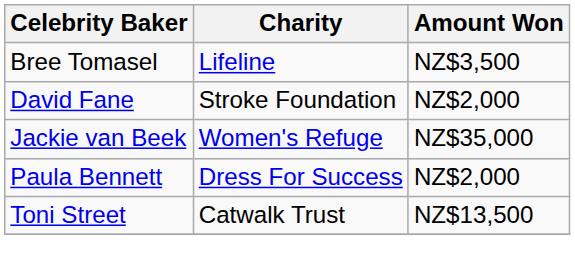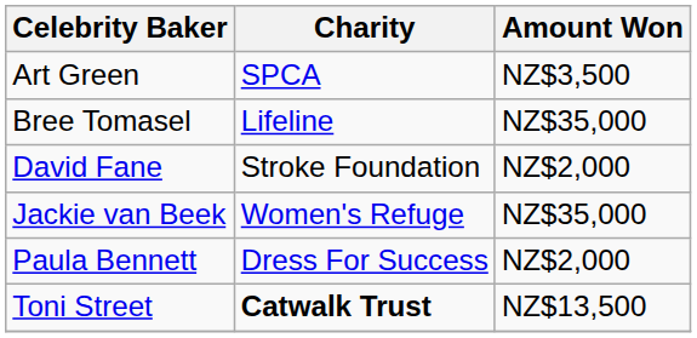+ row: Art Green | SPCA | NZ$3,500
Bree Tomasel | Amount Won: NZ$3,500 -> NZ$35,000
Toni Street | Charity: normal -> bold
